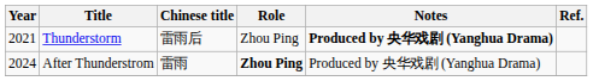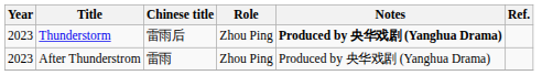Thunderstorm | Year: 2021 -> 2023
After Thunderstrom | Year: 2024 -> 2023
After Thunderstrom | Role: bold -> normal
